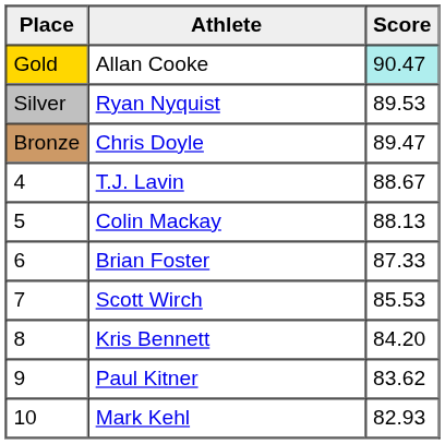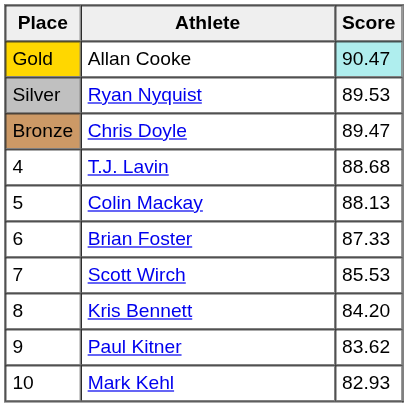T.J. Lavin | Score: 88.67 -> 88.68
